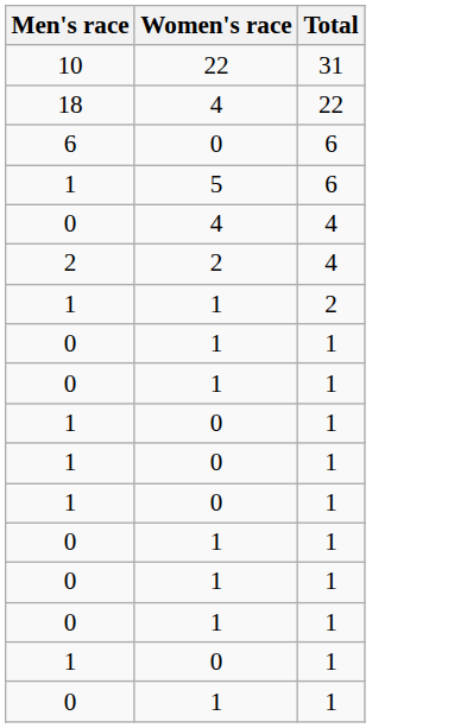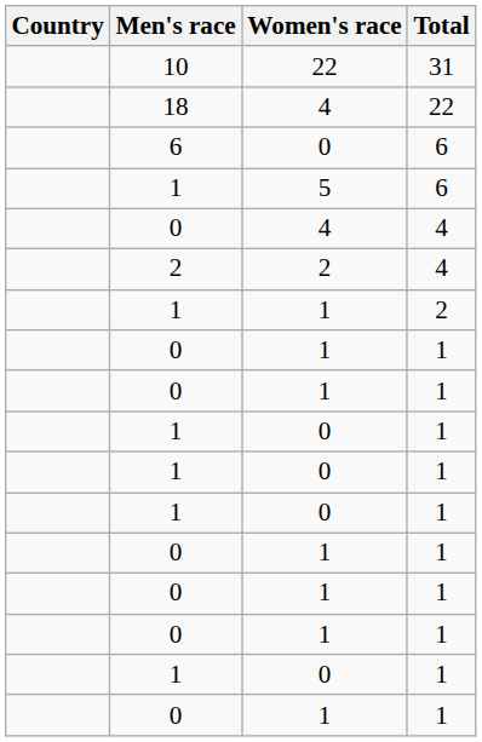+ column: Country
